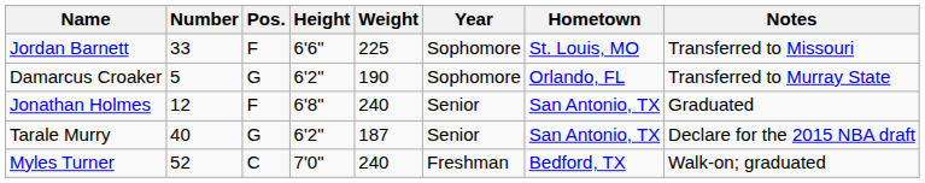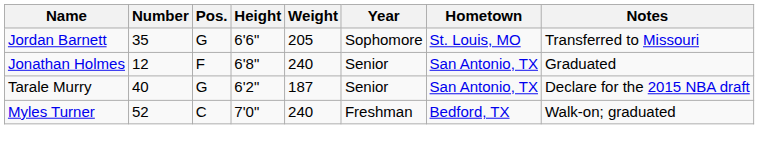Jordan Barnett | Number: 33 -> 35
Jordan Barnett | Pos.: F -> G
Jordan Barnett | Weight: 225 -> 205
- row: Damarcus Croaker | 5 | G | 6'2" | 190 | Sophomore | Orlando, FL | Transferred to Murray State
